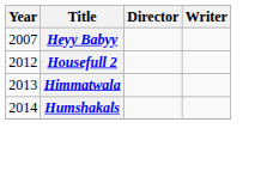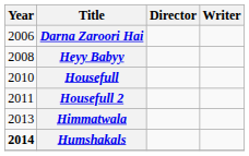+ row: 2006 | Darna Zaroori Hai
Heyy Babyy | Year: 2007 -> 2008
+ row: 2010 | Housefull
Housefull 2 | Year: 2012 -> 2011
Humshakals | Year: normal -> bold
